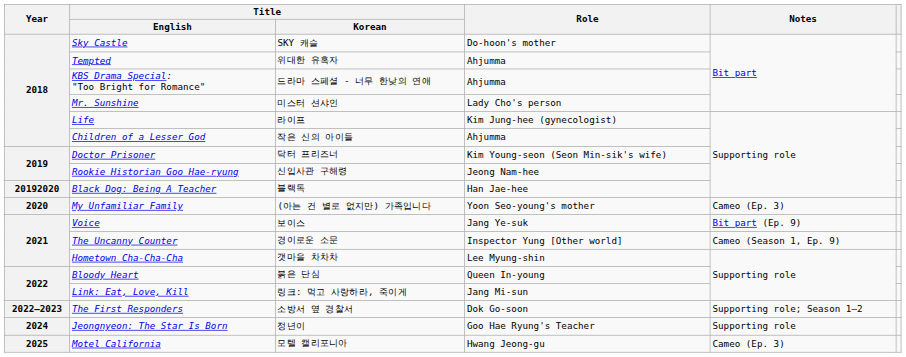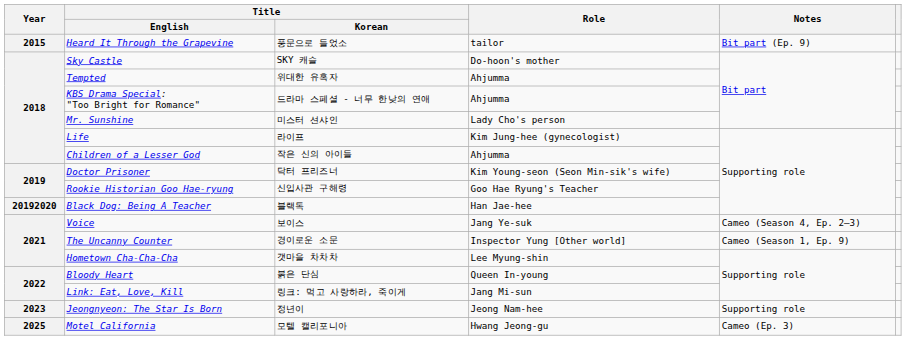+ row: 2015 | Heard It Through the Grapevine | 풍문으로 들었소 | tailor | Bit part (Ep. 9)
Rookie Historian Goo Hae-ryung | Role: Jeong Nam-hee -> Goo Hae Ryung's Teacher
- row: 2020 | My Unfamiliar Family | (아는 건 별로 없지만) 가족입니다 | Yoon Seo-young's mother | Cameo (Ep. 3)
Voice | Notes: Bit part (Ep. 9) -> Cameo (Season 4, Ep. 2–3)
- row: 2022–2023 | The First Responders | 소방서 옆 경찰서 | Dok Go-soon | Supporting role; Season 1–2
Jeongnyeon: The Star Is Born | Year: 2024 -> 2023
Jeongnyeon: The Star Is Born | Role: Goo Hae Ryung's Teacher -> Jeong Nam-hee
